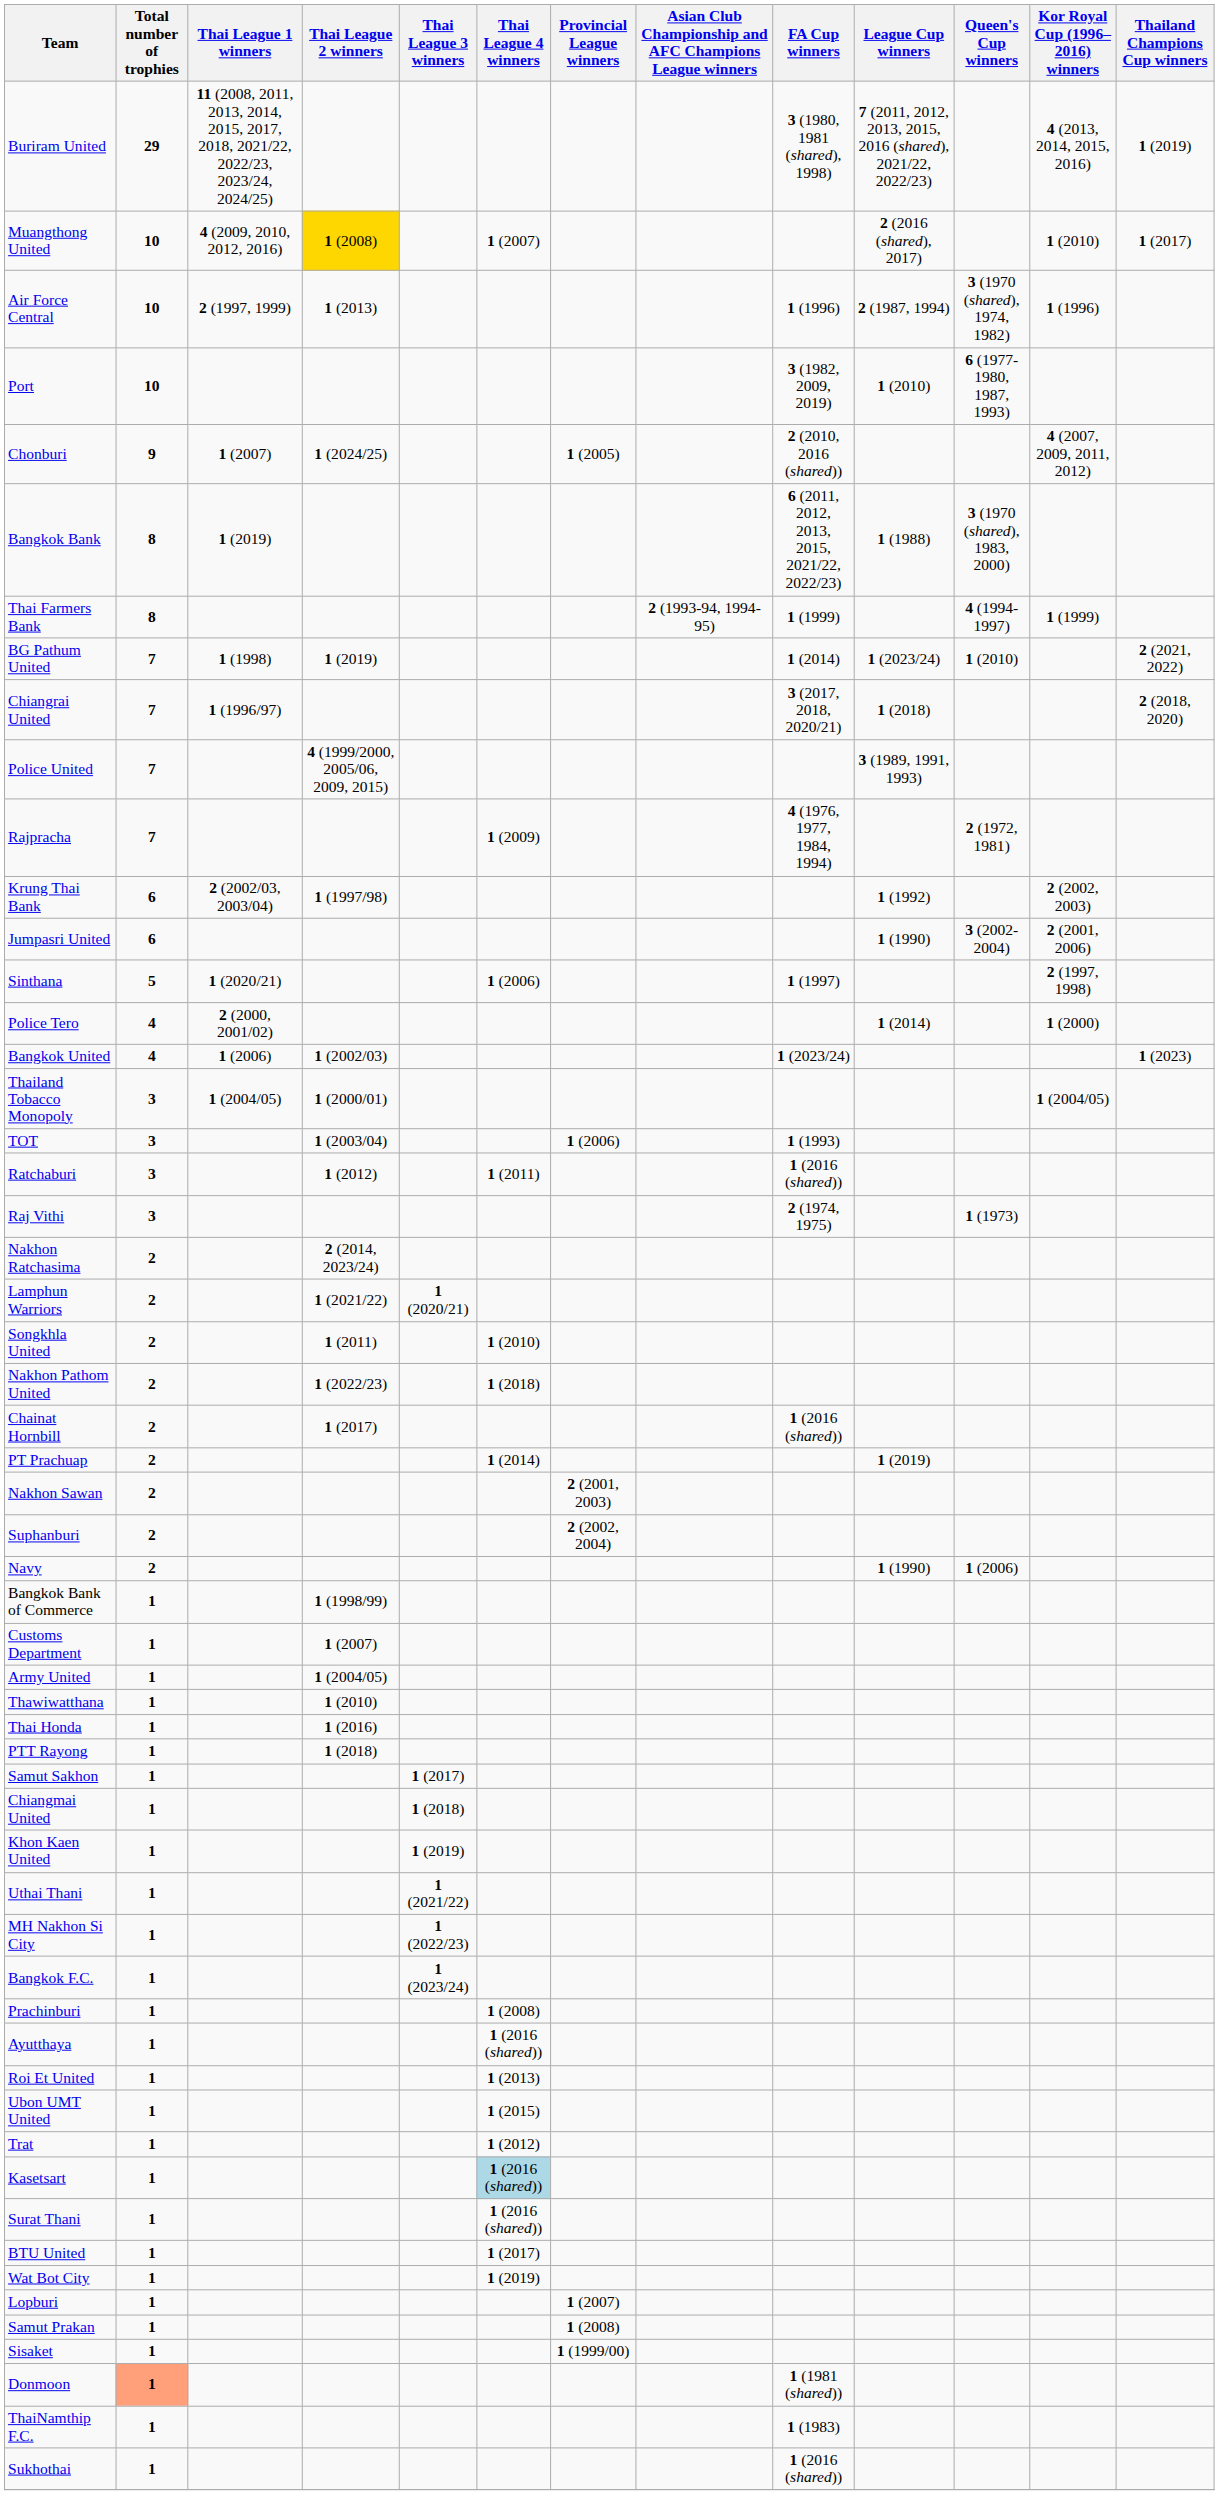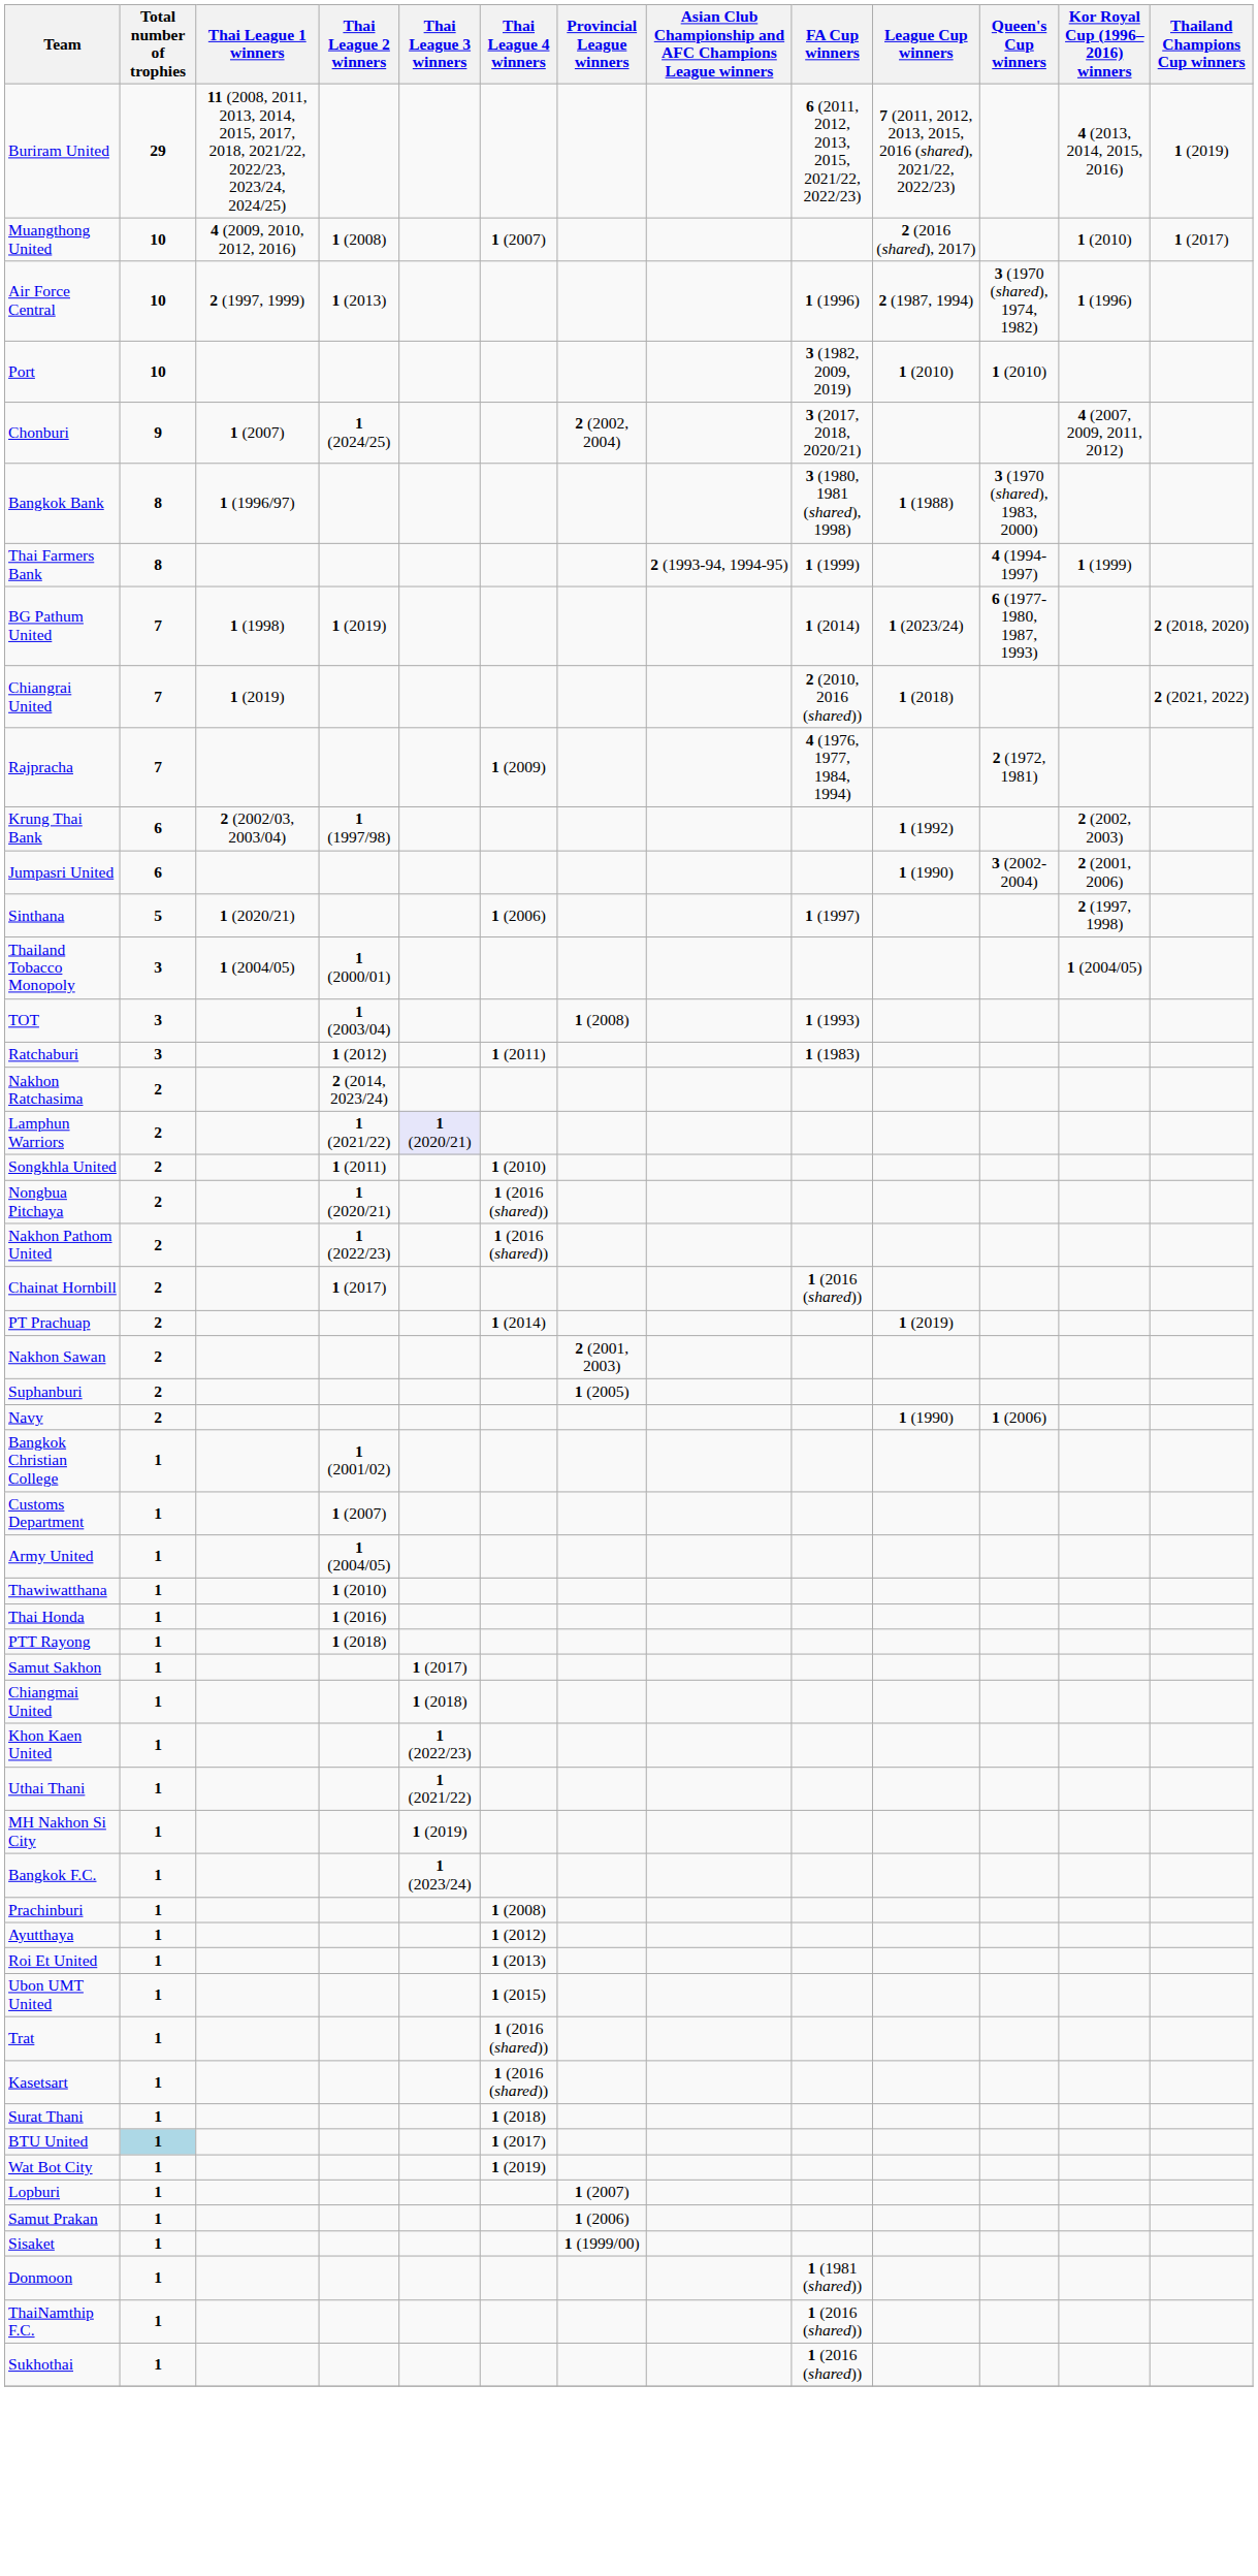Buriram United | FA Cup winners: 3 (1980, 1981 (shared), 1998) -> 6 (2011, 2012, 2013, 2015, 2021/22, 2022/23)
Muangthong United | Thai League 2 winners: gold background -> no background
Port | Queen's Cup winners: 6 (1977-1980, 1987, 1993) -> 1 (2010)
Chonburi | Provincial League winners: 1 (2005) -> 2 (2002, 2004)
Chonburi | FA Cup winners: 2 (2010, 2016 (shared)) -> 3 (2017, 2018, 2020/21)
Bangkok Bank | Thai League 1 winners: 1 (2019) -> 1 (1996/97)
Bangkok Bank | FA Cup winners: 6 (2011, 2012, 2013, 2015, 2021/22, 2022/23) -> 3 (1980, 1981 (shared), 1998)
BG Pathum United | Queen's Cup winners: 1 (2010) -> 6 (1977-1980, 1987, 1993)
BG Pathum United | Thailand Champions Cup winners: 2 (2021, 2022) -> 2 (2018, 2020)
Chiangrai United | Thai League 1 winners: 1 (1996/97) -> 1 (2019)
Chiangrai United | FA Cup winners: 3 (2017, 2018, 2020/21) -> 2 (2010, 2016 (shared))
Chiangrai United | Thailand Champions Cup winners: 2 (2018, 2020) -> 2 (2021, 2022)
- row: Police United | 7 | 4 (1999/2000, 2005/06, 2009, 2015) | 3 (1989, 1991, 1993)
- row: Police Tero | 4 | 2 (2000, 2001/02) | 1 (2014) | 1 (2000)
- row: Bangkok United | 4 | 1 (2006) | 1 (2002/03) | 1 (2023/24) | 1 (2023)
TOT | Provincial League winners: 1 (2006) -> 1 (2008)
Ratchaburi | FA Cup winners: 1 (2016 (shared)) -> 1 (1983)
- row: Raj Vithi | 3 | 2 (1974, 1975) | 1 (1973)
Lamphun Warriors | Thai League 3 winners: no background -> lavender background
+ row: Nongbua Pitchaya | 2 | 1 (2020/21) | 1 (2016 (shared))
Nakhon Pathom United | Thai League 4 winners: 1 (2018) -> 1 (2016 (shared))
Suphanburi | Provincial League winners: 2 (2002, 2004) -> 1 (2005)
- row: Bangkok Bank of Commerce | 1 | 1 (1998/99)
+ row: Bangkok Christian College | 1 | 1 (2001/02)
Khon Kaen United | Thai League 3 winners: 1 (2019) -> 1 (2022/23)
MH Nakhon Si City | Thai League 3 winners: 1 (2022/23) -> 1 (2019)
Ayutthaya | Thai League 4 winners: 1 (2016 (shared)) -> 1 (2012)
Trat | Thai League 4 winners: 1 (2012) -> 1 (2016 (shared))
Kasetsart | Thai League 4 winners: lightblue background -> no background
Surat Thani | Thai League 4 winners: 1 (2016 (shared)) -> 1 (2018)
BTU United | Total number of trophies: no background -> lightblue background
Samut Prakan | Provincial League winners: 1 (2008) -> 1 (2006)
Donmoon | Total number of trophies: lightsalmon background -> no background
ThaiNamthip F.C. | FA Cup winners: 1 (1983) -> 1 (2016 (shared))
